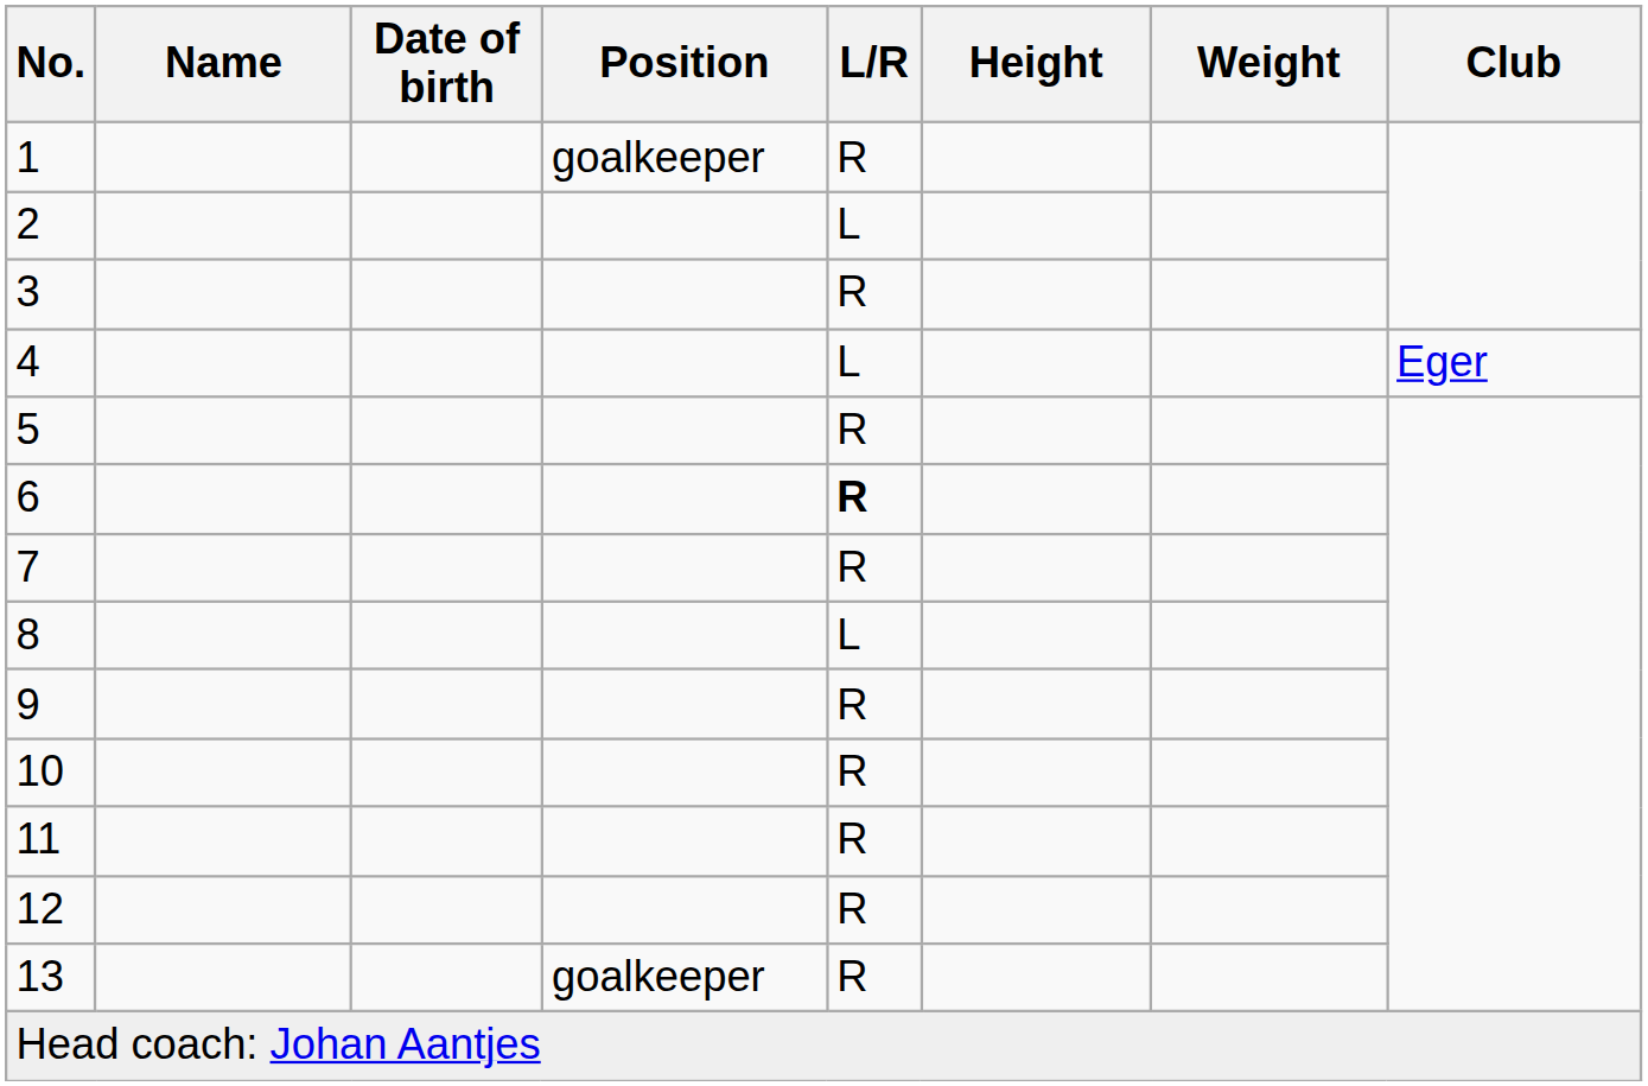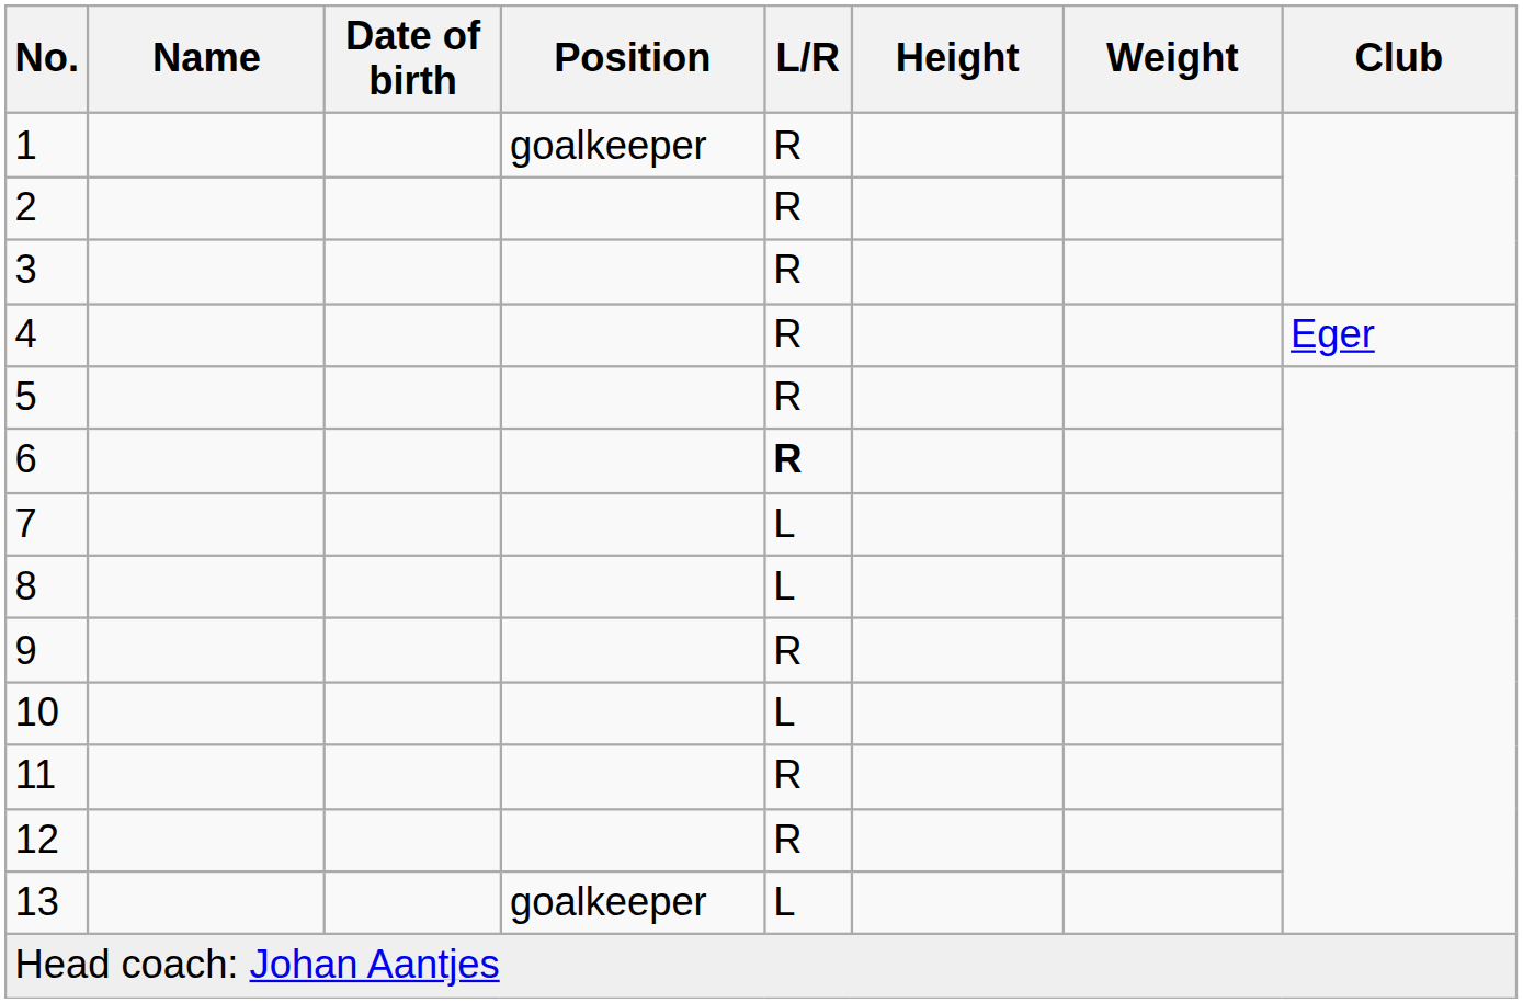2 | L/R: L -> R
4 | L/R: L -> R
7 | L/R: R -> L
10 | L/R: R -> L
13 | L/R: R -> L
